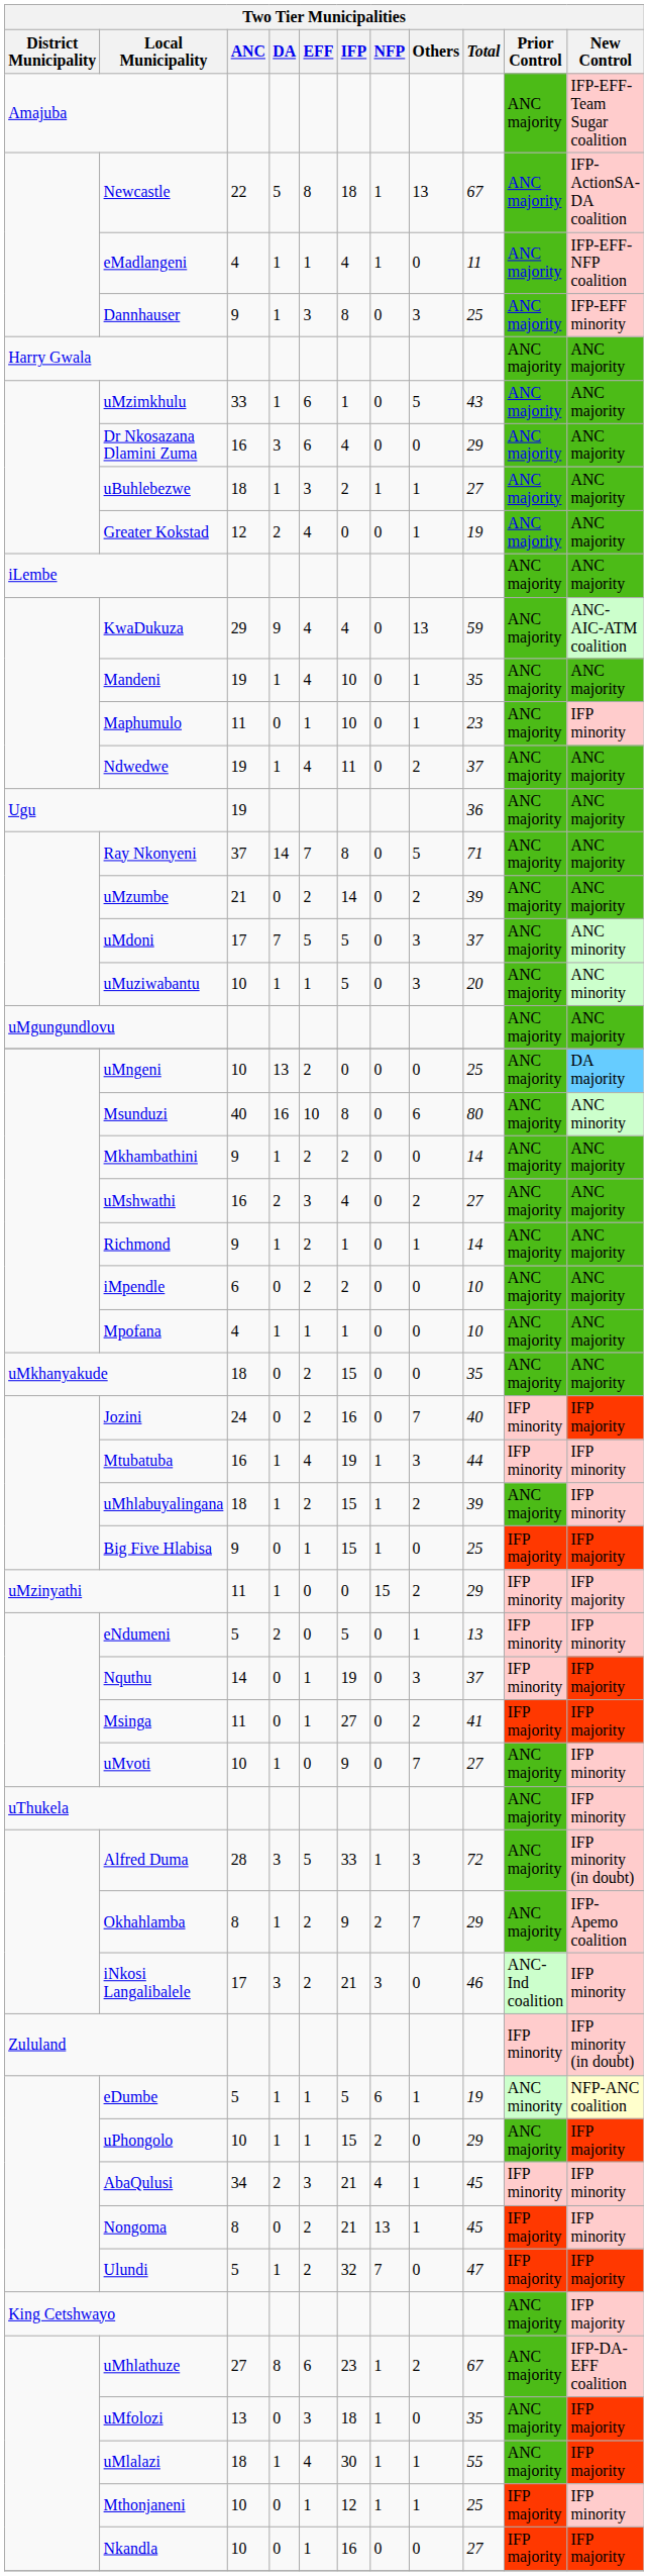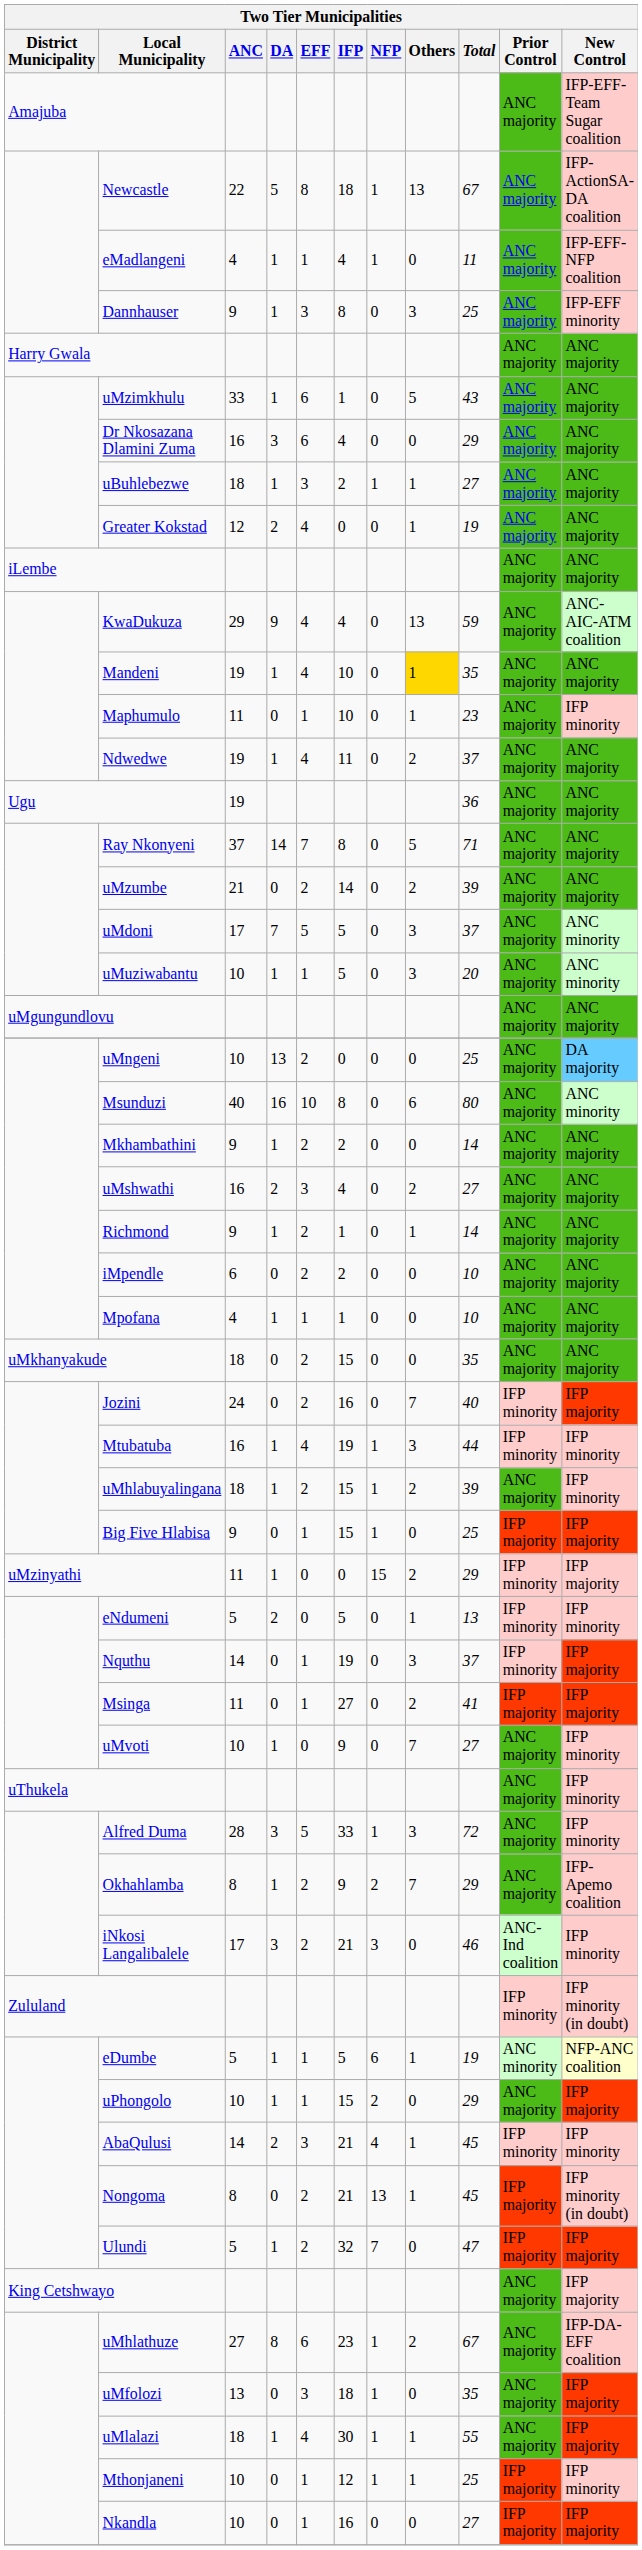Mandeni | Others: no background -> gold background
Alfred Duma | New Control: IFP minority (in doubt) -> IFP minority
AbaQulusi | ANC: 34 -> 14
Nongoma | New Control: IFP minority -> IFP minority (in doubt)
